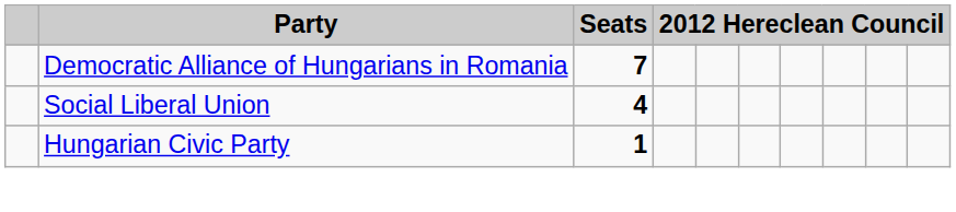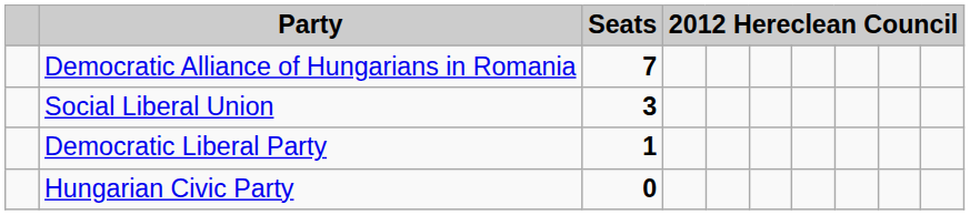Social Liberal Union | Seats: 4 -> 3
+ row: Democratic Liberal Party | 1
Hungarian Civic Party | Seats: 1 -> 0
